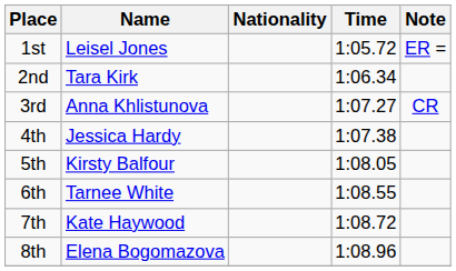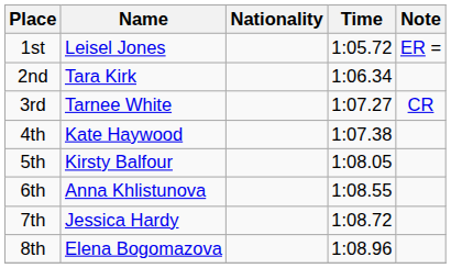3rd | Name: Anna Khlistunova -> Tarnee White
4th | Name: Jessica Hardy -> Kate Haywood
6th | Name: Tarnee White -> Anna Khlistunova
7th | Name: Kate Haywood -> Jessica Hardy
